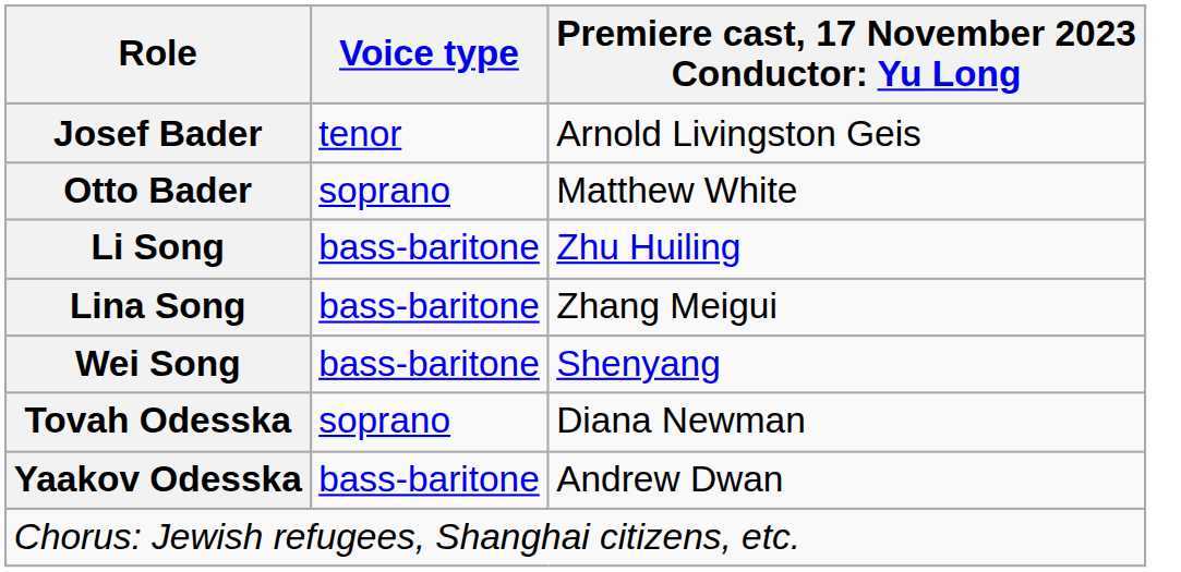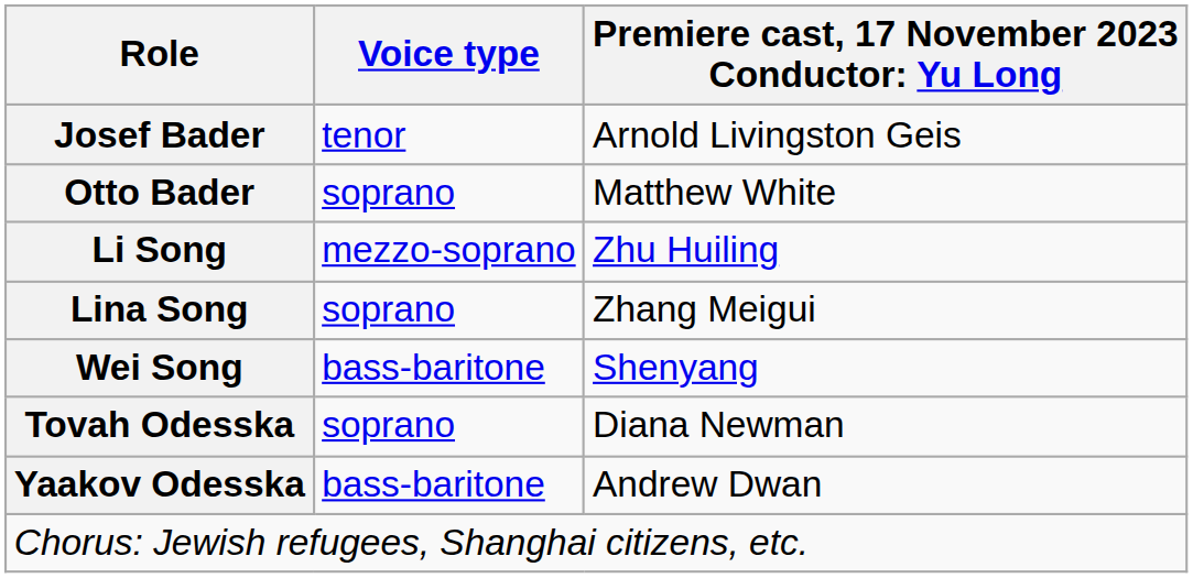Li Song | Voice type: bass-baritone -> mezzo-soprano
Lina Song | Voice type: bass-baritone -> soprano
